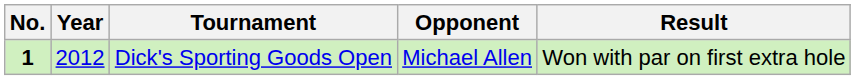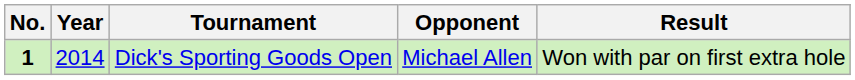Dick's Sporting Goods Open | Year: 2012 -> 2014
